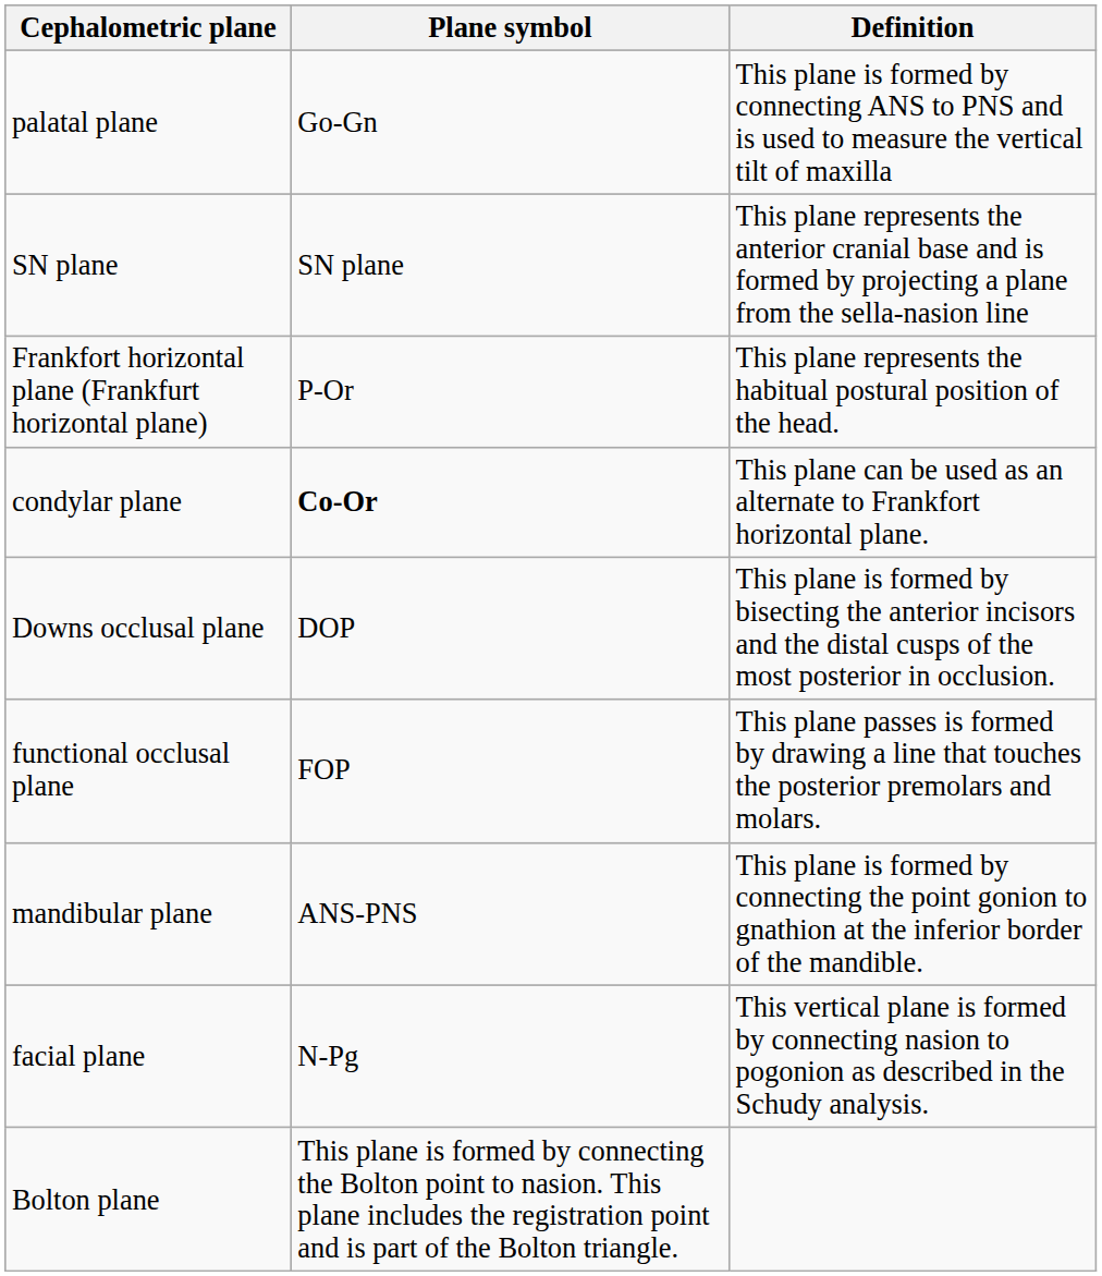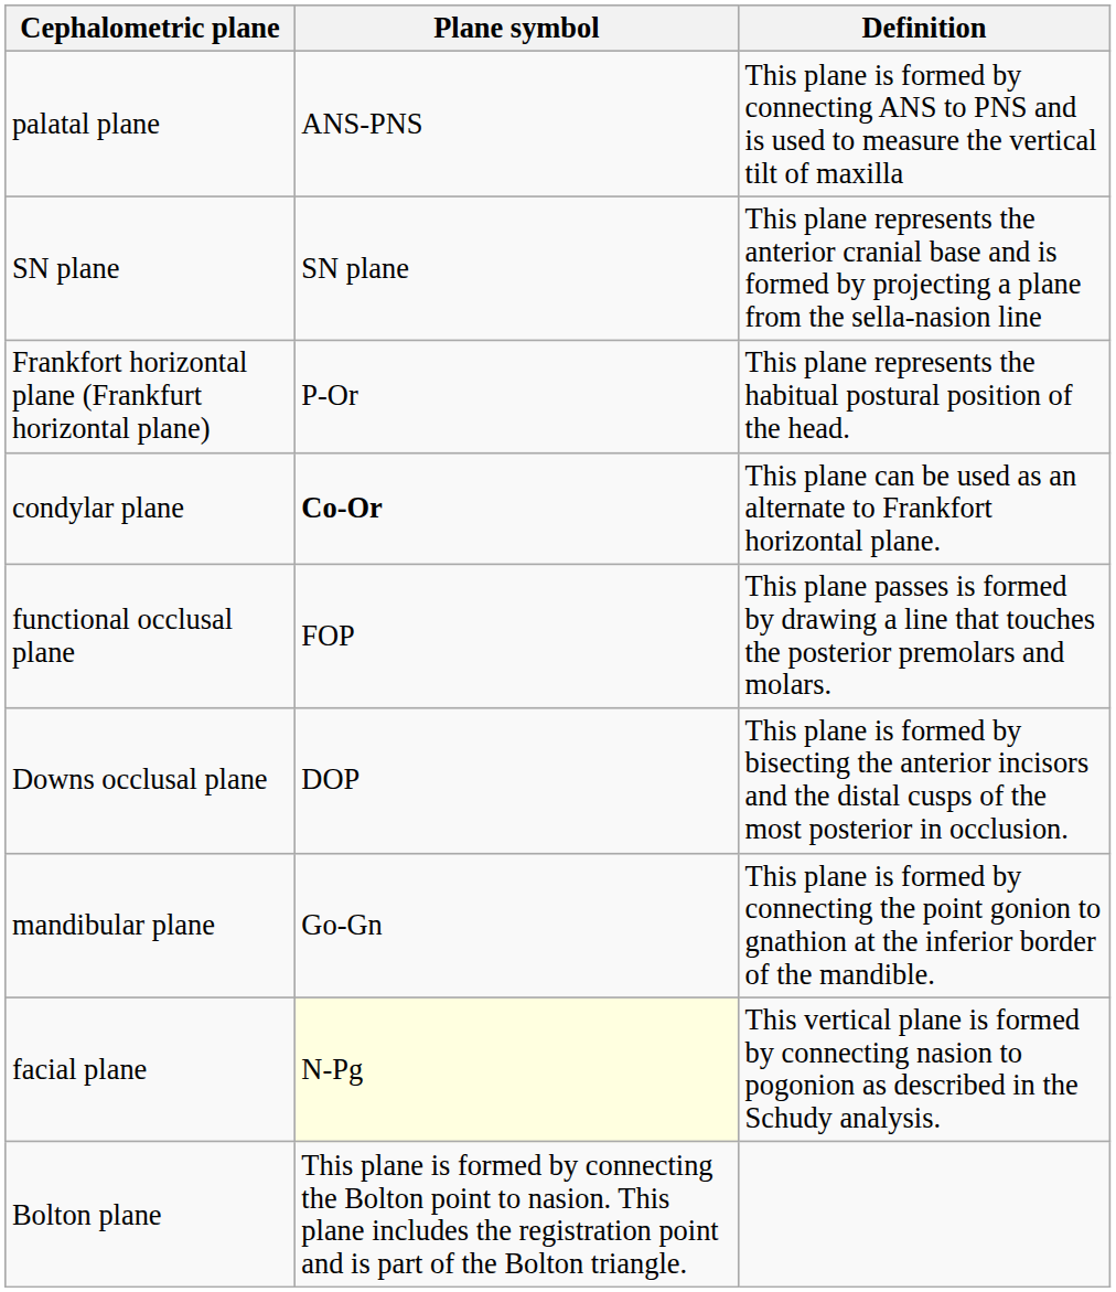palatal plane | Plane symbol: Go-Gn -> ANS-PNS
rows swapped: functional occlusal plane <-> Downs occlusal plane
mandibular plane | Plane symbol: ANS-PNS -> Go-Gn
facial plane | Plane symbol: no background -> lightyellow background
